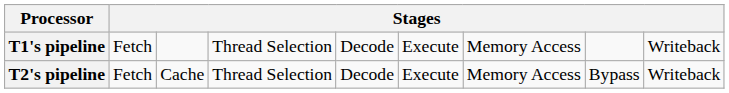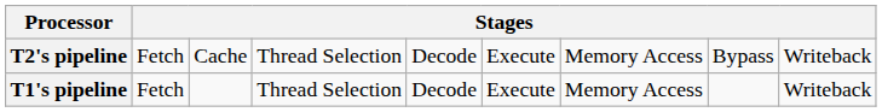rows swapped: T1's pipeline <-> T2's pipeline
